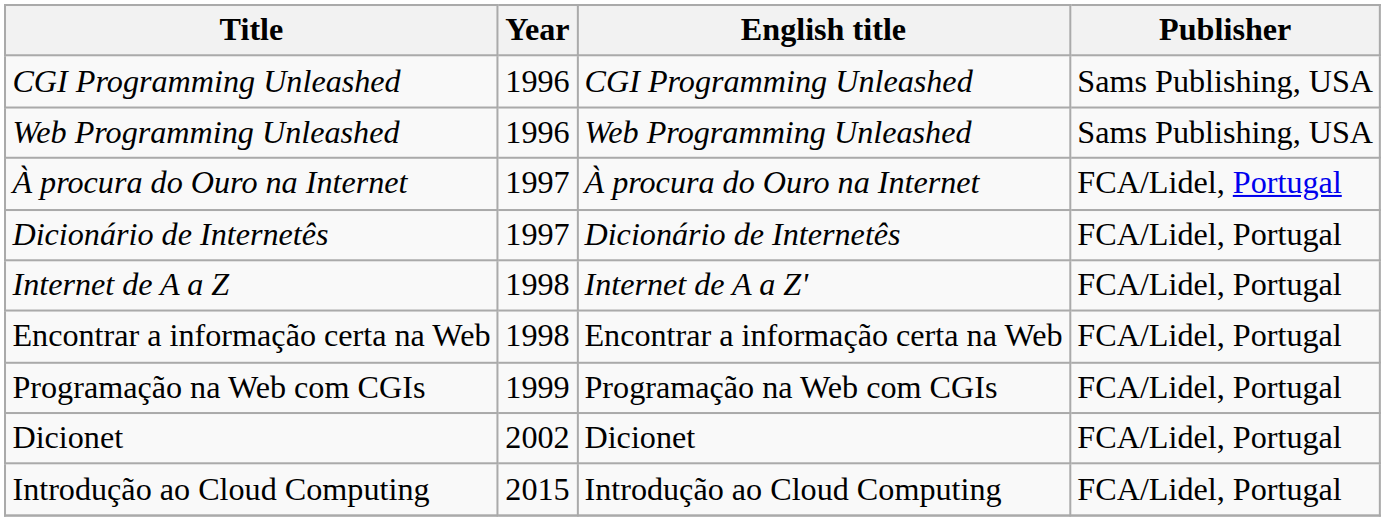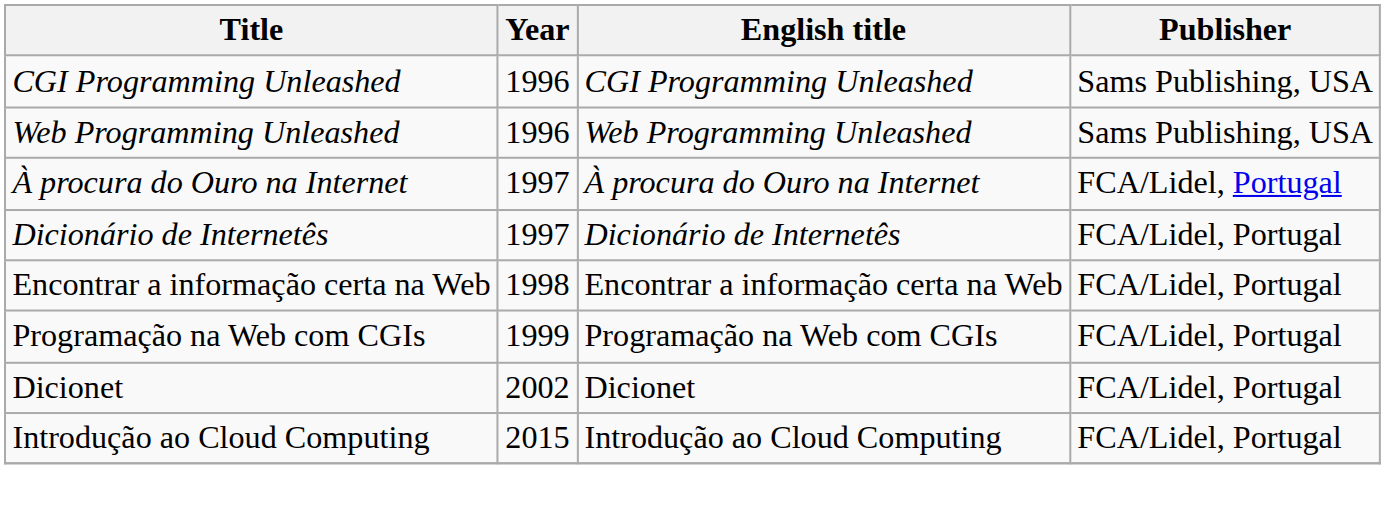- row: Internet de A a Z | 1998 | Internet de A a Z' | FCA/Lidel, Portugal
